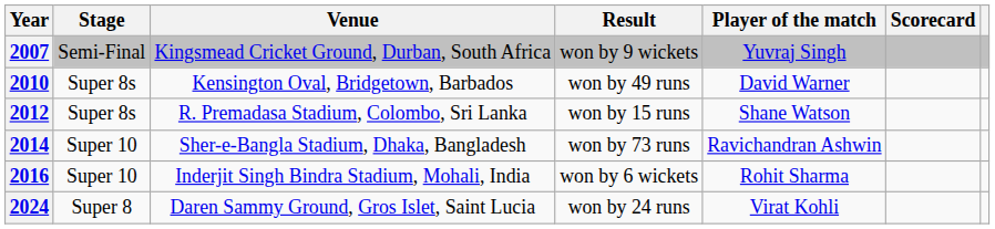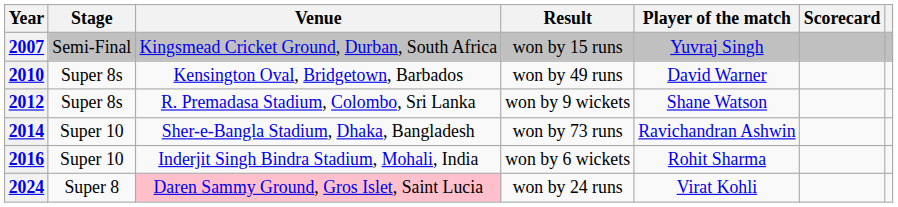2007 | Result: won by 9 wickets -> won by 15 runs
2012 | Result: won by 15 runs -> won by 9 wickets
2024 | Venue: no background -> pink background
